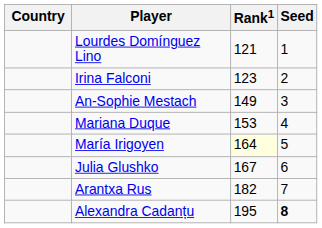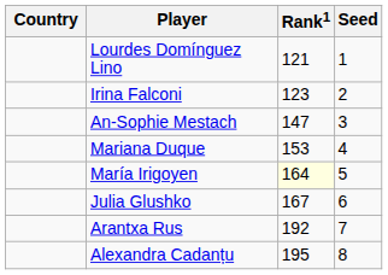An-Sophie Mestach | Rank1: 149 -> 147
Arantxa Rus | Rank1: 182 -> 192
Alexandra Cadanțu | Seed: bold -> normal
